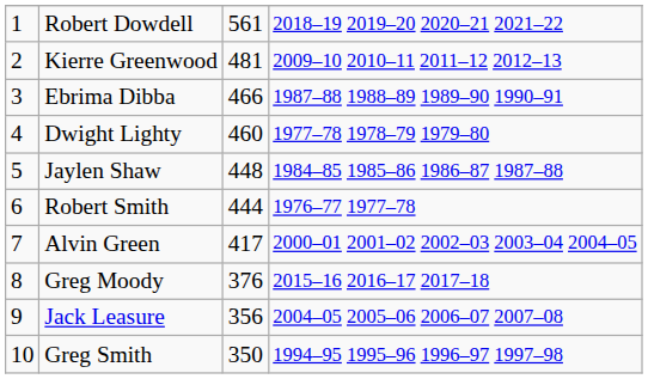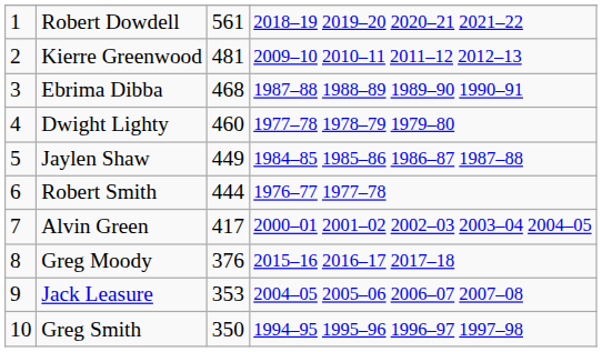Ebrima Dibba | column 3: 466 -> 468
Jaylen Shaw | column 3: 448 -> 449
Jack Leasure | column 3: 356 -> 353
